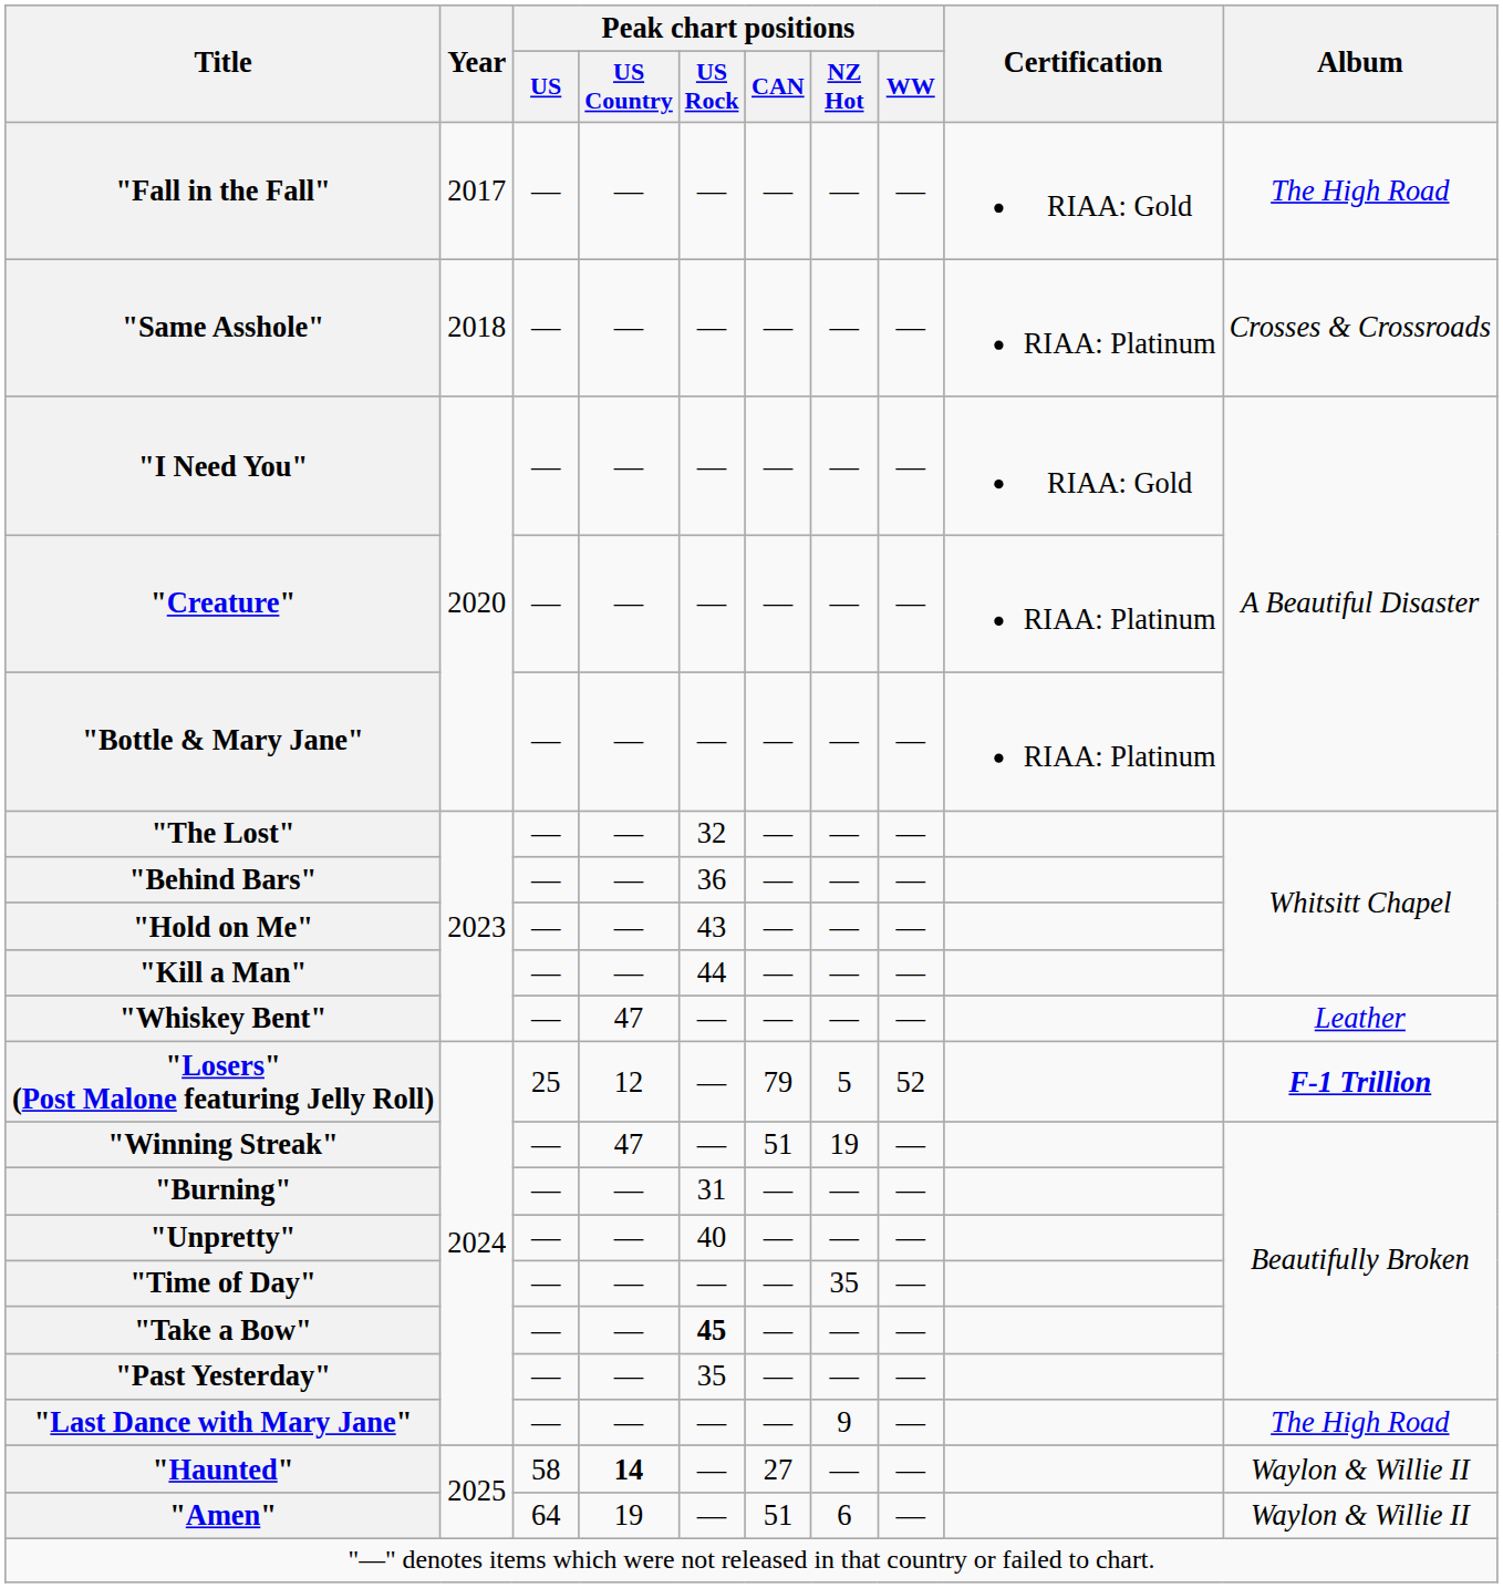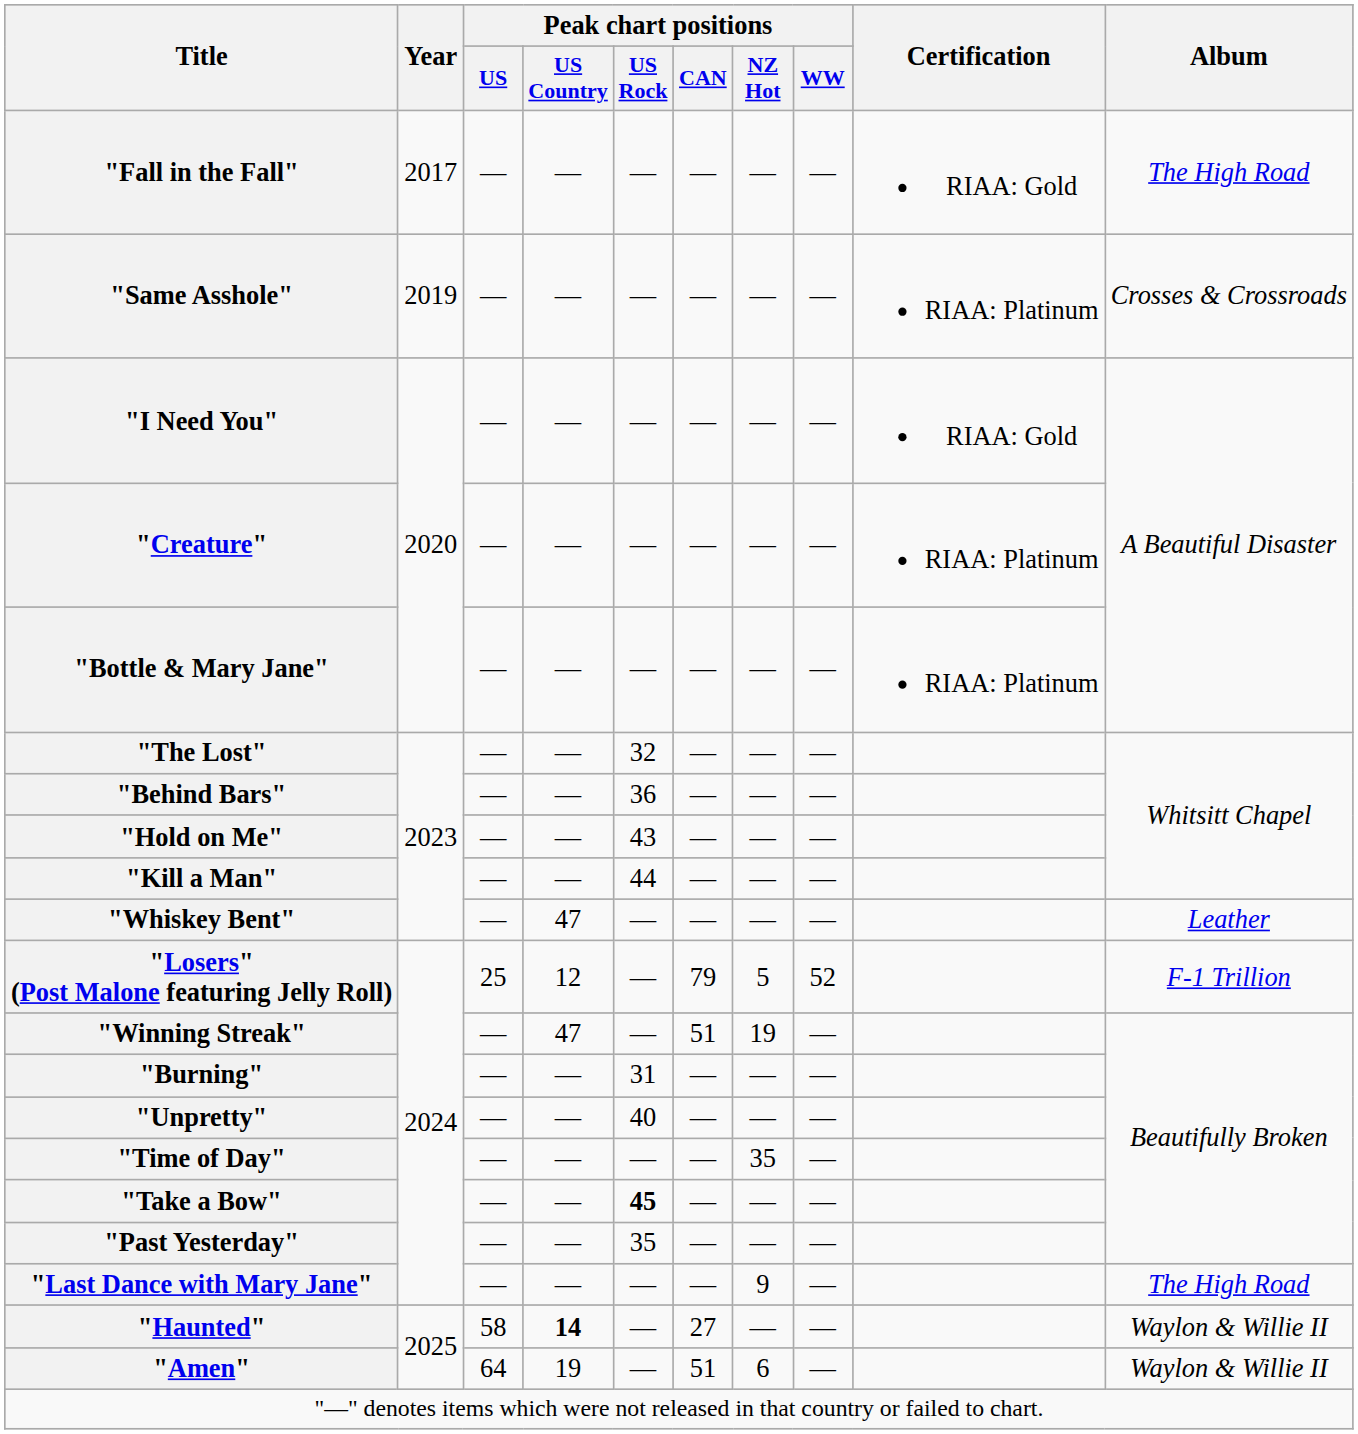"Same Asshole" | Year: 2018 -> 2019
"Losers" (Post Malone featuring Jelly Roll) | Album: bold -> normal
